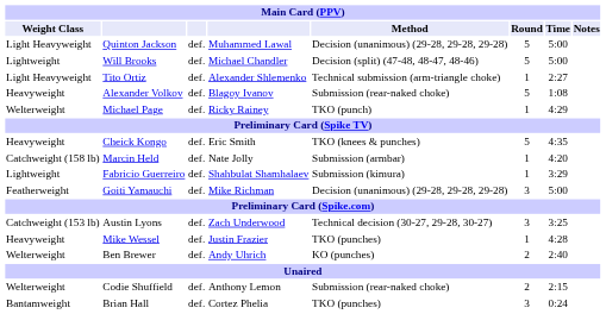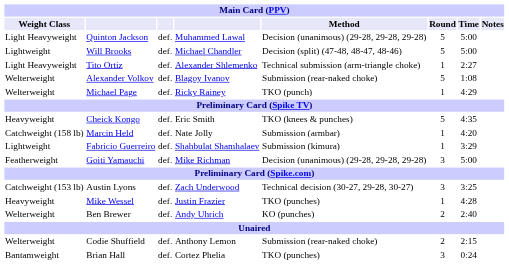Alexander Volkov | Weight Class: Heavyweight -> Welterweight
